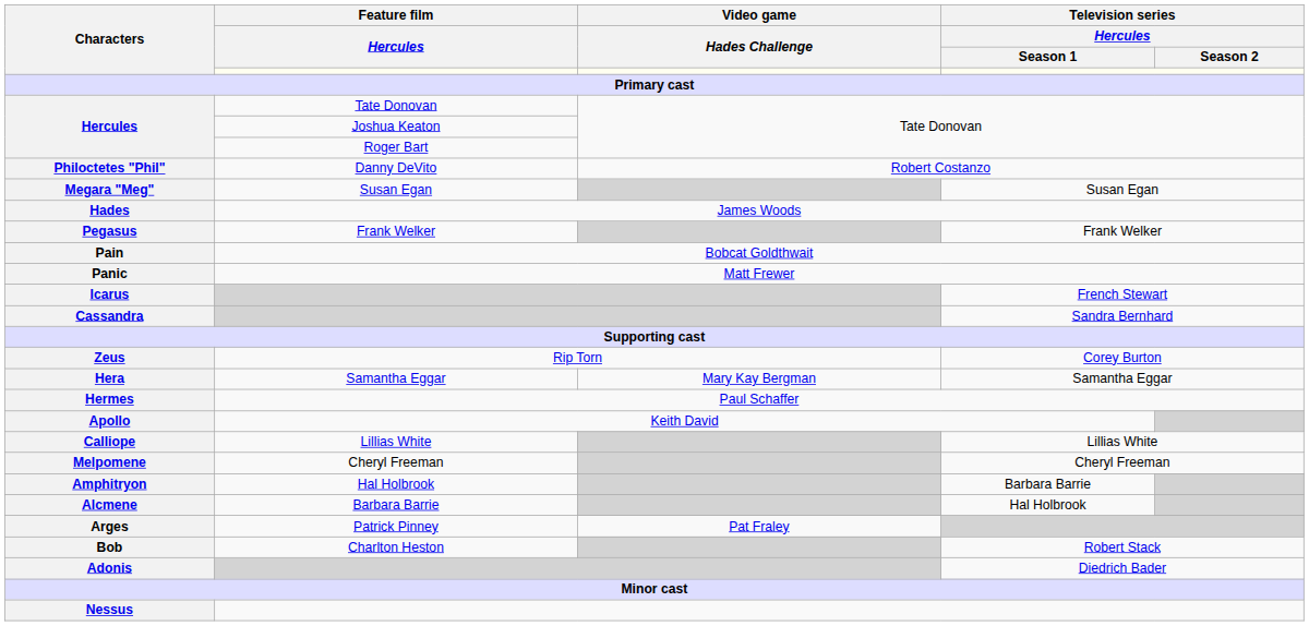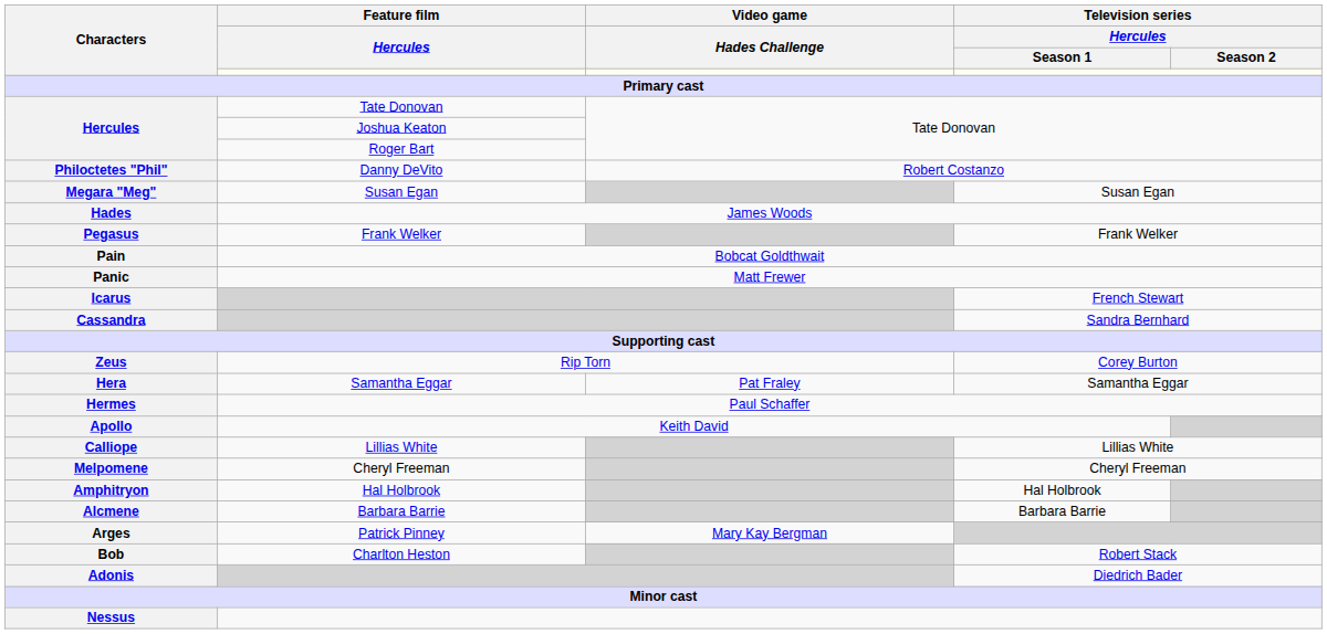Hera | Video game / Hades Challenge: Mary Kay Bergman -> Pat Fraley
Amphitryon | Television series / Hercules / Season 1: Barbara Barrie -> Hal Holbrook
Alcmene | Television series / Hercules / Season 1: Hal Holbrook -> Barbara Barrie
Arges | Video game / Hades Challenge: Pat Fraley -> Mary Kay Bergman
